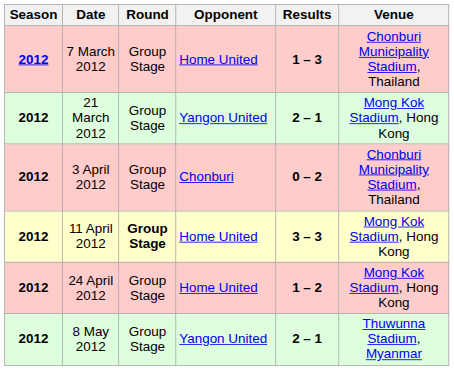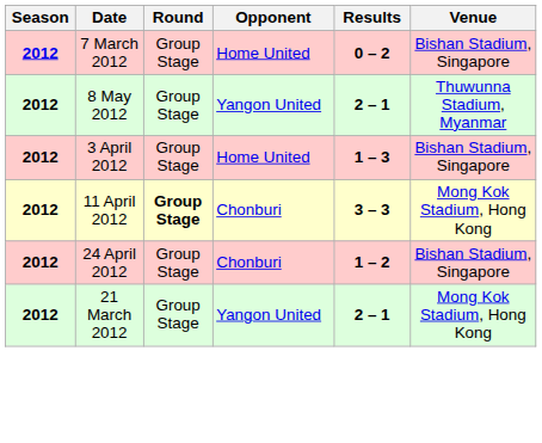7 March 2012 | Results: 1 – 3 -> 0 – 2
7 March 2012 | Venue: Chonburi Municipality Stadium, Thailand -> Bishan Stadium, Singapore
rows swapped: 21 March 2012 <-> 8 May 2012
3 April 2012 | Opponent: Chonburi -> Home United
3 April 2012 | Results: 0 – 2 -> 1 – 3
3 April 2012 | Venue: Chonburi Municipality Stadium, Thailand -> Bishan Stadium, Singapore
11 April 2012 | Opponent: Home United -> Chonburi
24 April 2012 | Opponent: Home United -> Chonburi
24 April 2012 | Venue: Mong Kok Stadium, Hong Kong -> Bishan Stadium, Singapore
